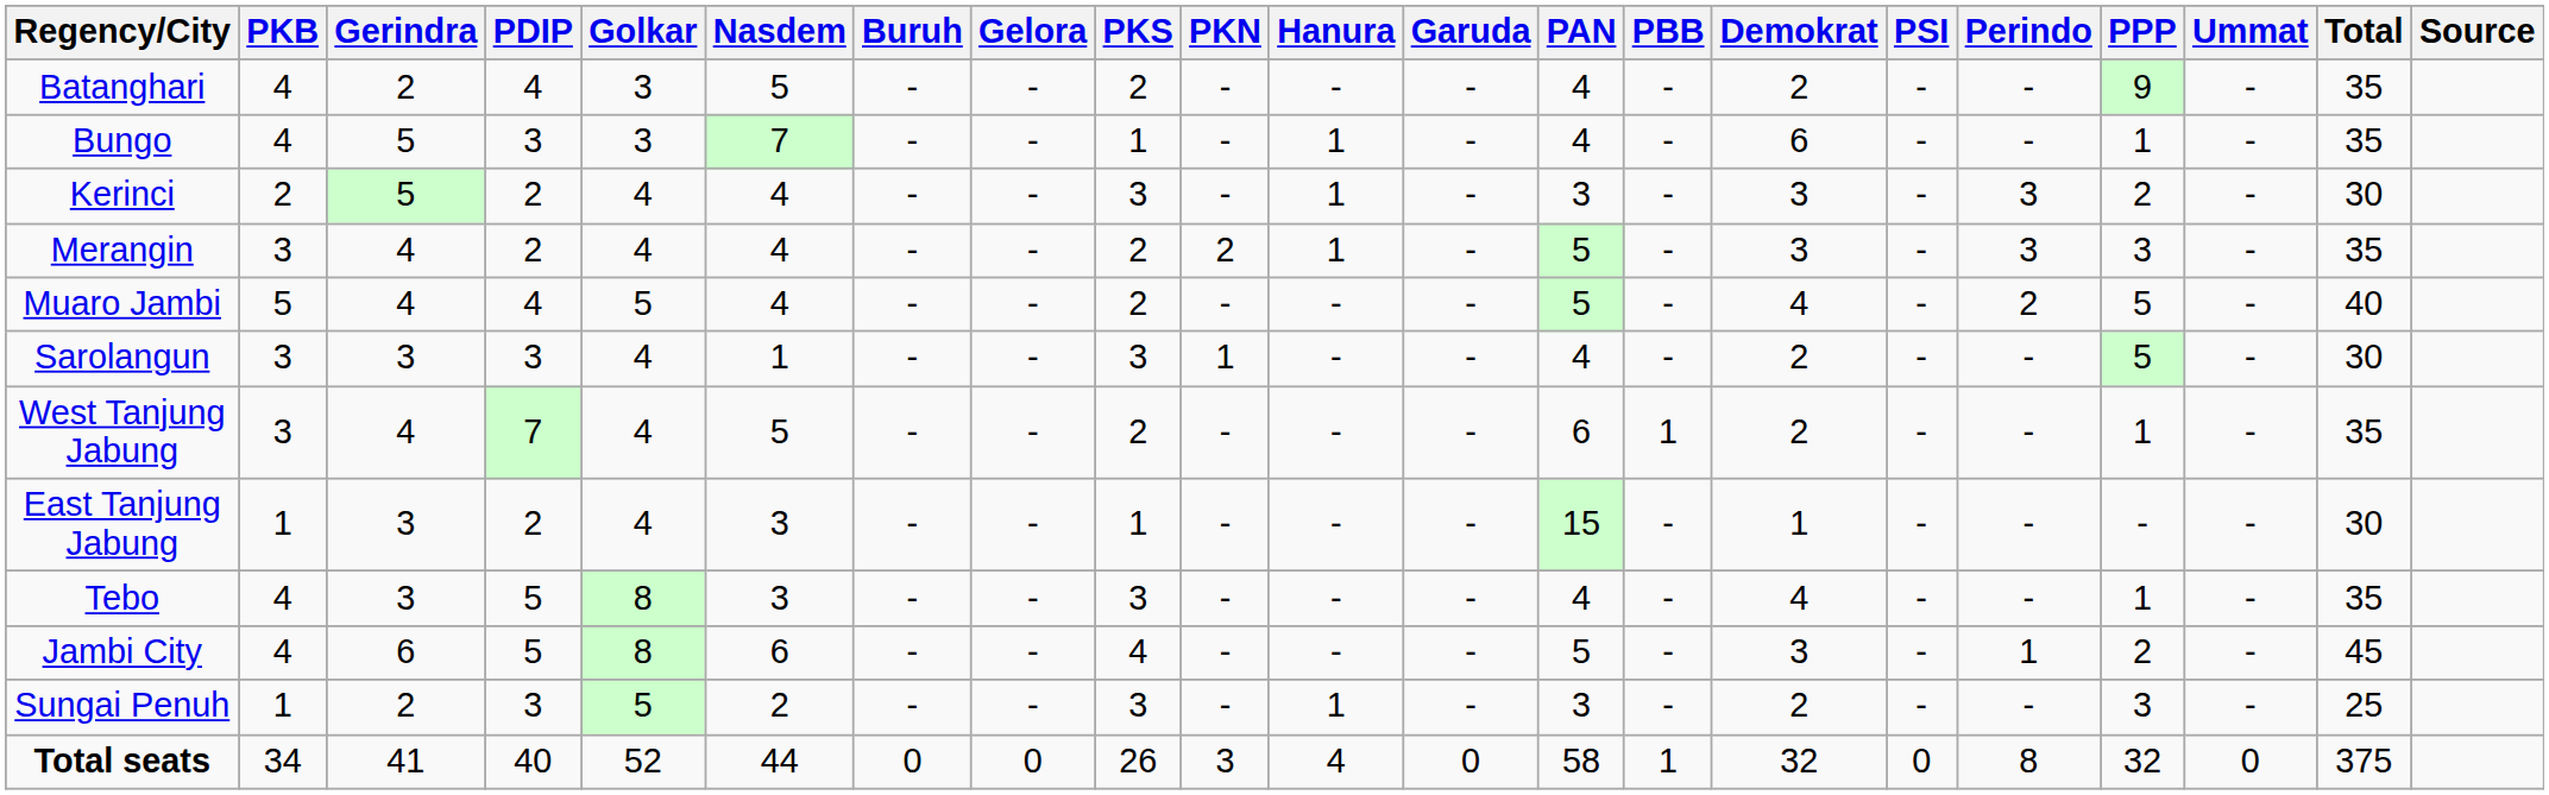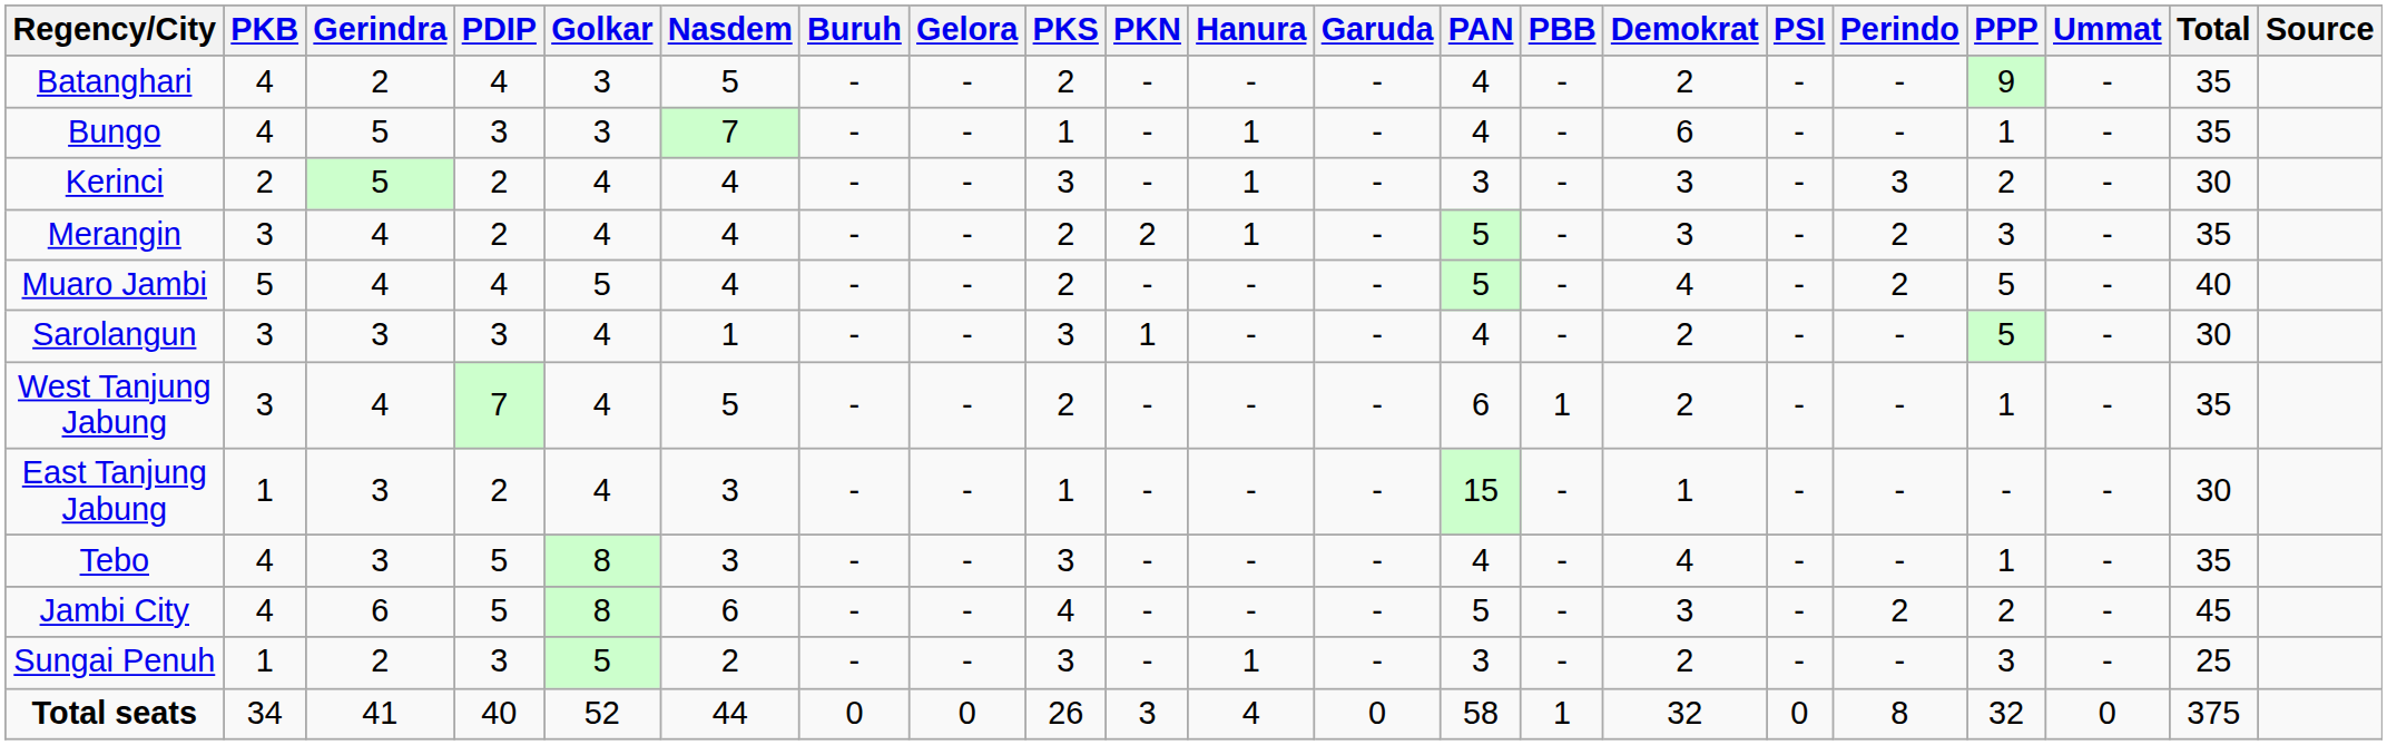Merangin | Perindo: 3 -> 2
Jambi City | Perindo: 1 -> 2
